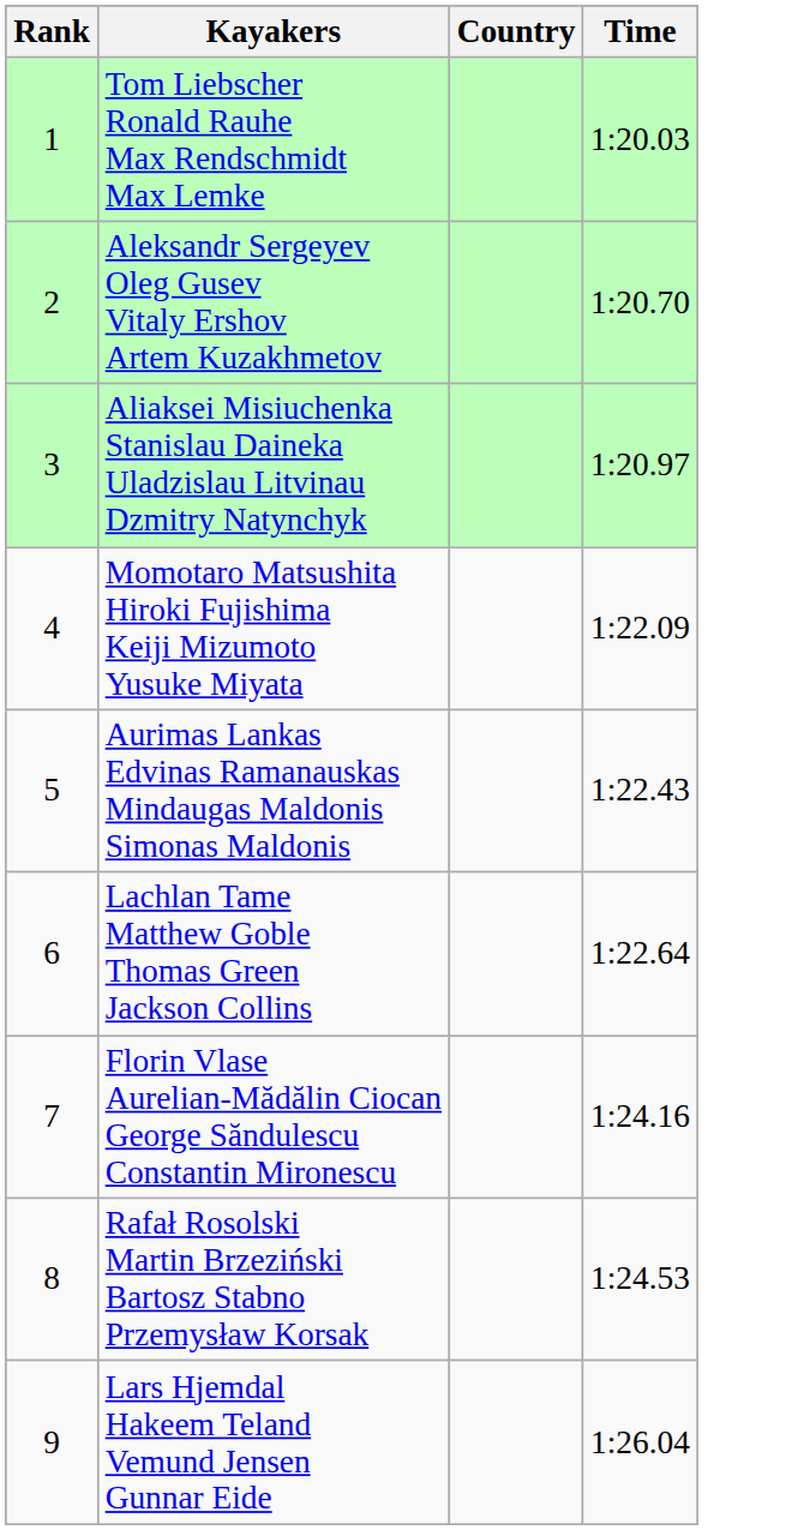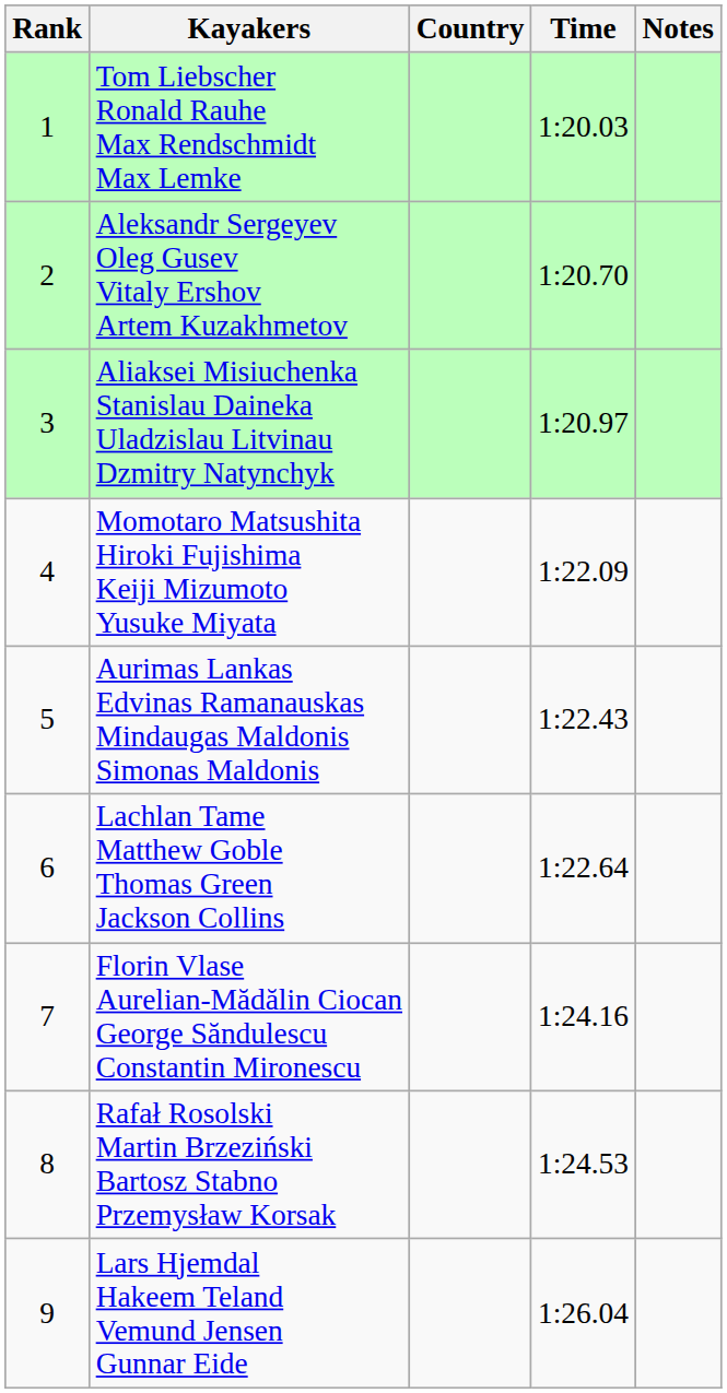+ column: Notes
